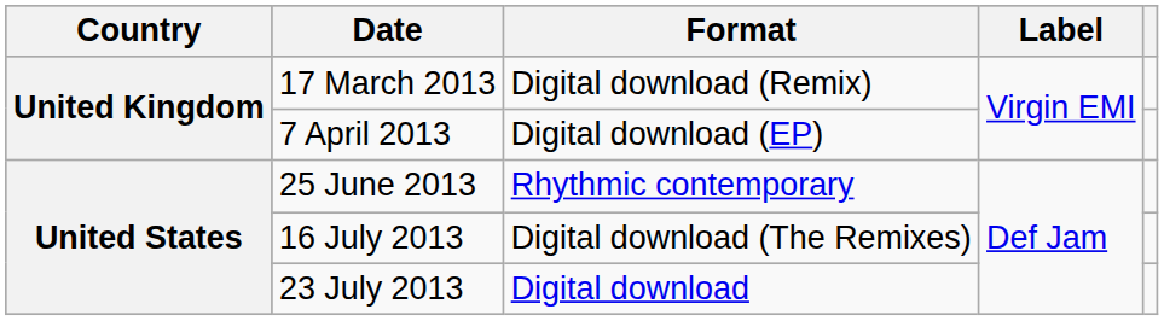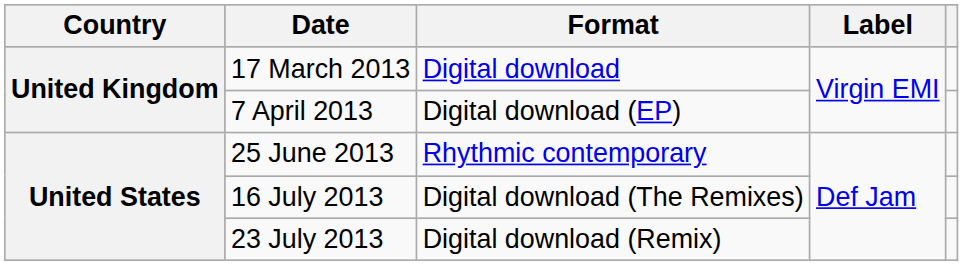17 March 2013 | Format: Digital download (Remix) -> Digital download
23 July 2013 | Format: Digital download -> Digital download (Remix)
